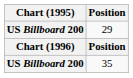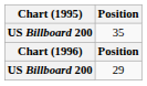rows swapped: 29 <-> 35
